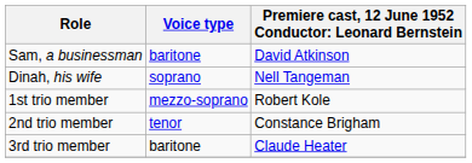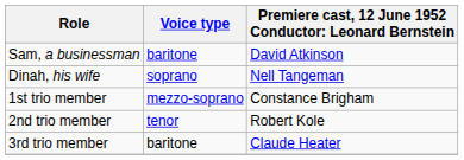1st trio member | column 3: Robert Kole -> Constance Brigham
2nd trio member | column 3: Constance Brigham -> Robert Kole
